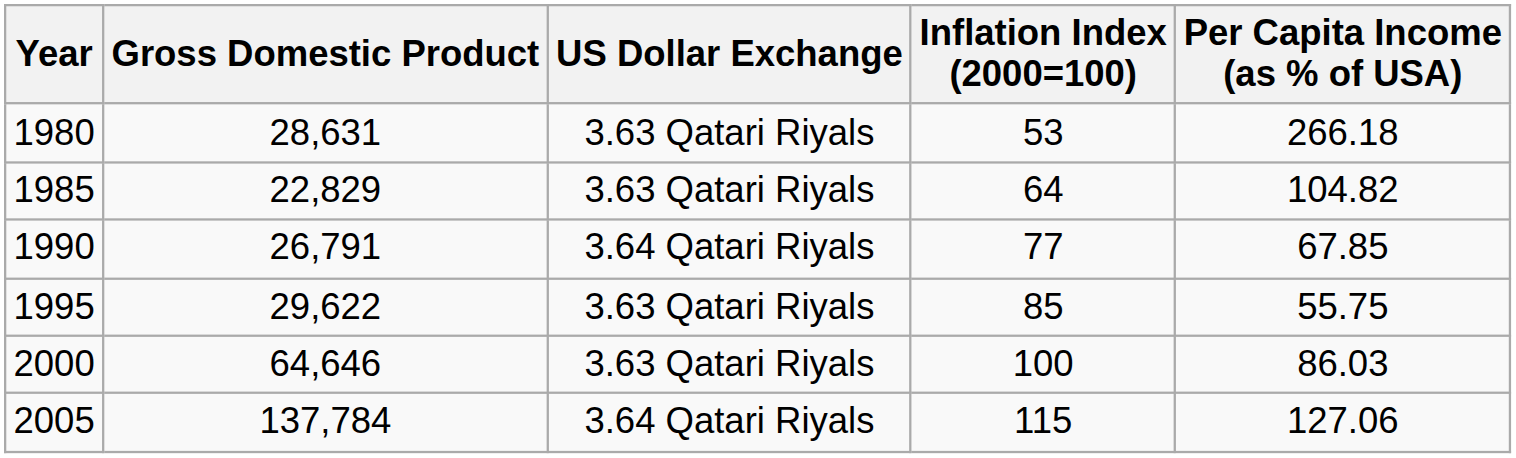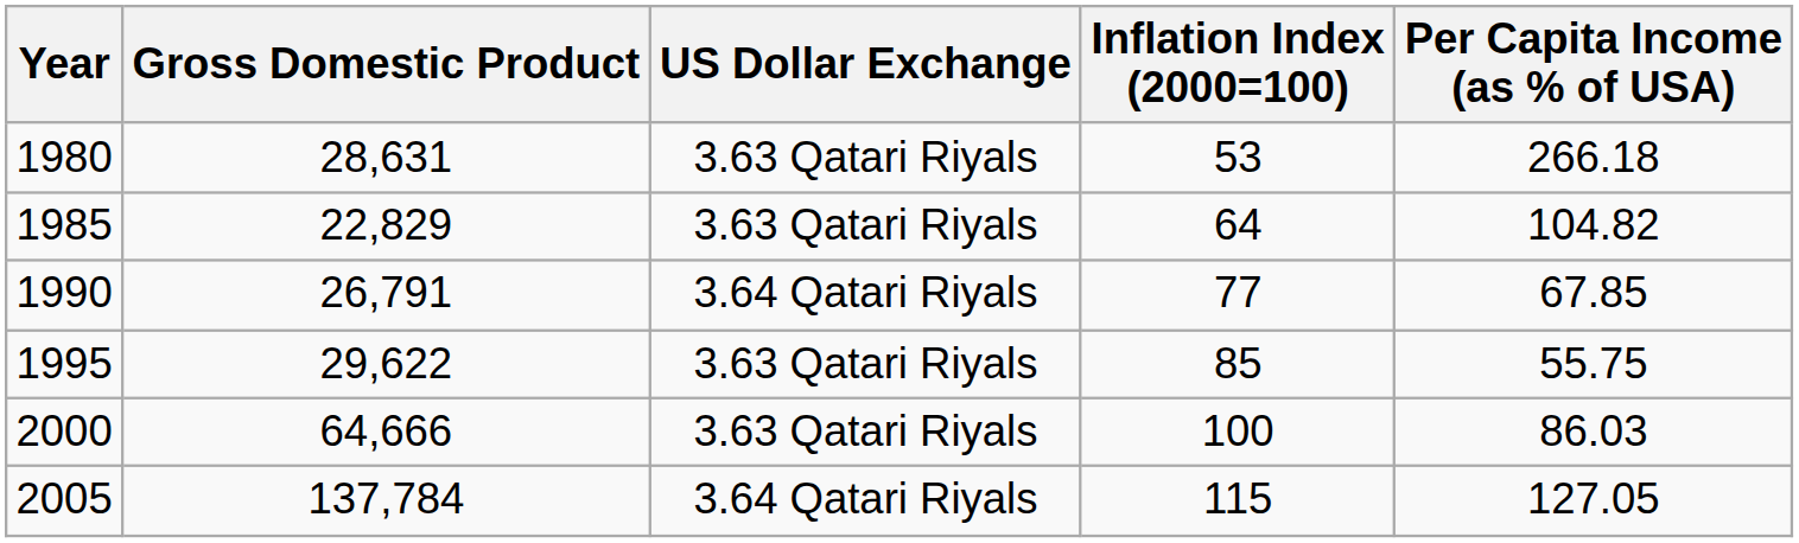2000 | Gross Domestic Product: 64,646 -> 64,666
2005 | Per Capita Income (as % of USA): 127.06 -> 127.05
